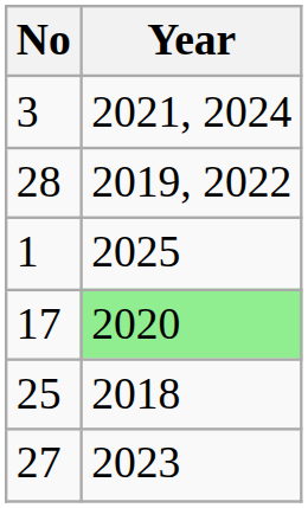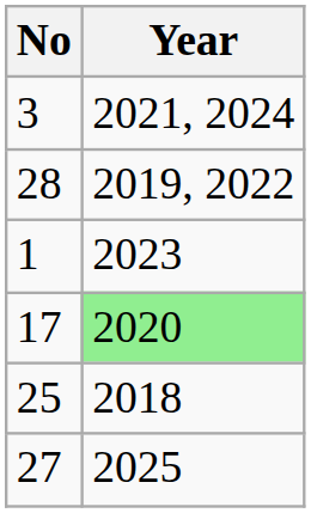1 | Year: 2025 -> 2023
27 | Year: 2023 -> 2025
